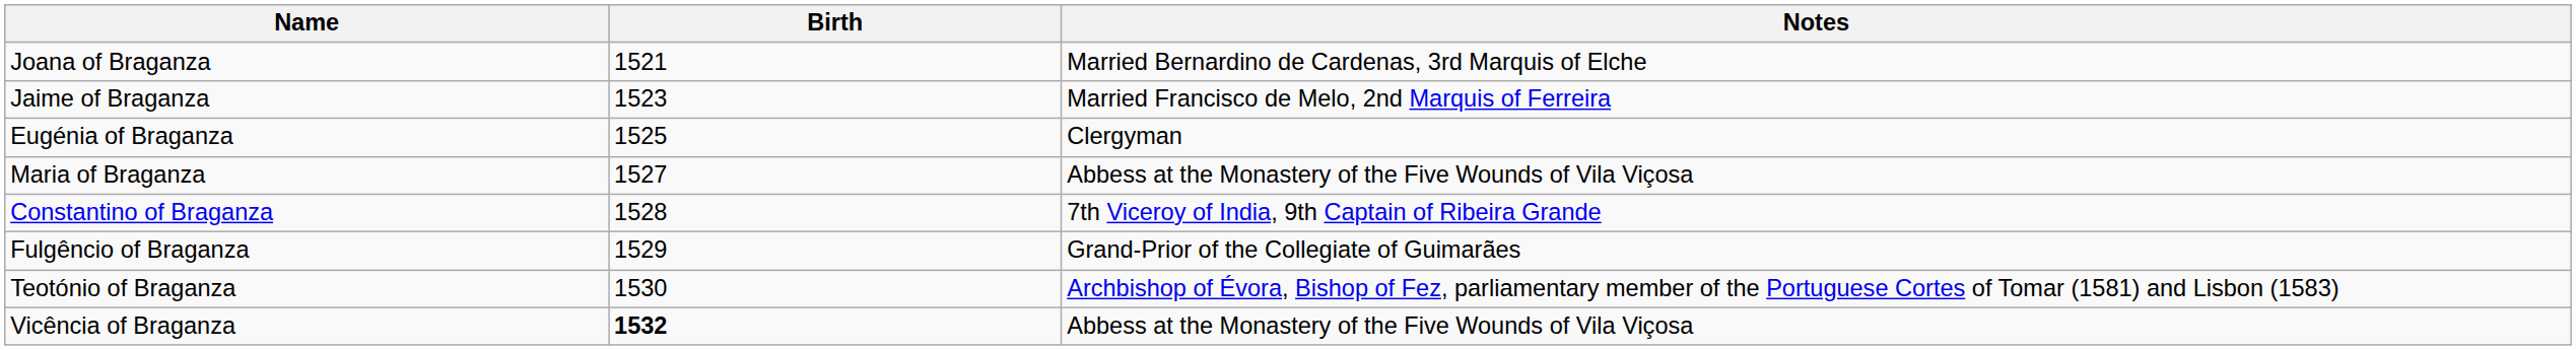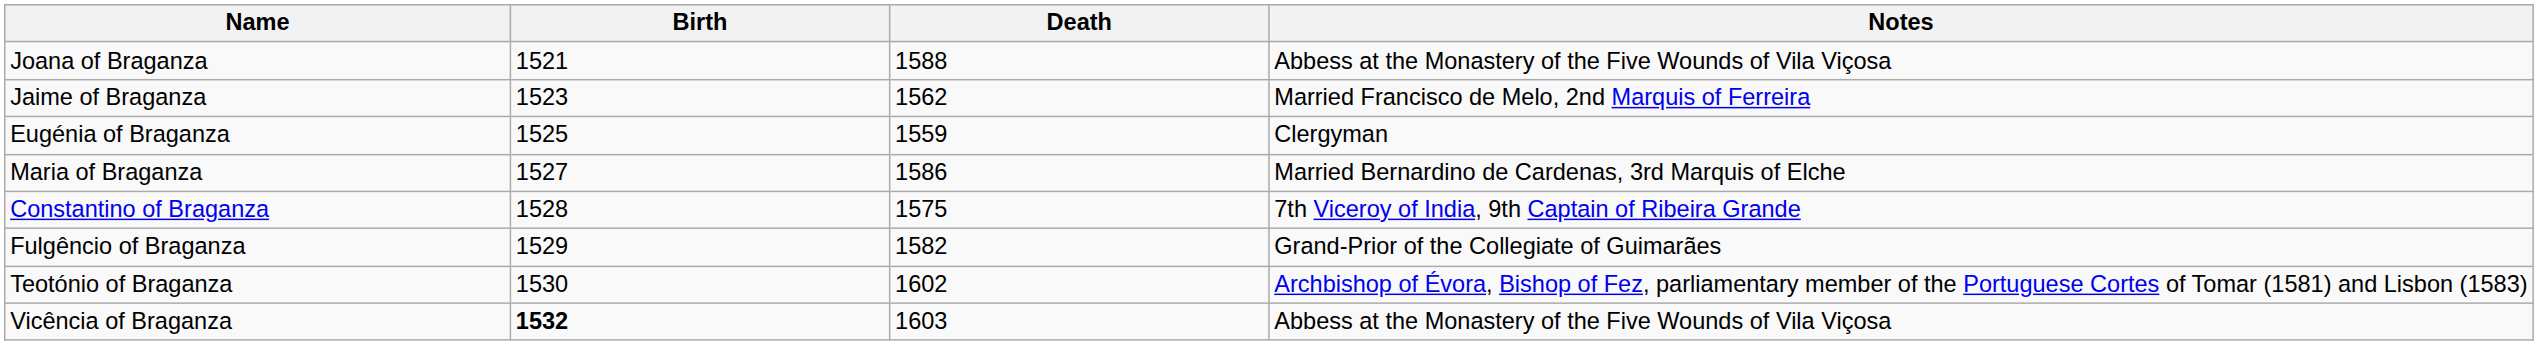+ column: Death | 1588 | 1562 | 1559 | 1586 | 1575 | 1582 | 1602 | 1603
Joana of Braganza | Notes: Married Bernardino de Cardenas, 3rd Marquis of Elche -> Abbess at the Monastery of the Five Wounds of Vila Viçosa
Maria of Braganza | Notes: Abbess at the Monastery of the Five Wounds of Vila Viçosa -> Married Bernardino de Cardenas, 3rd Marquis of Elche
